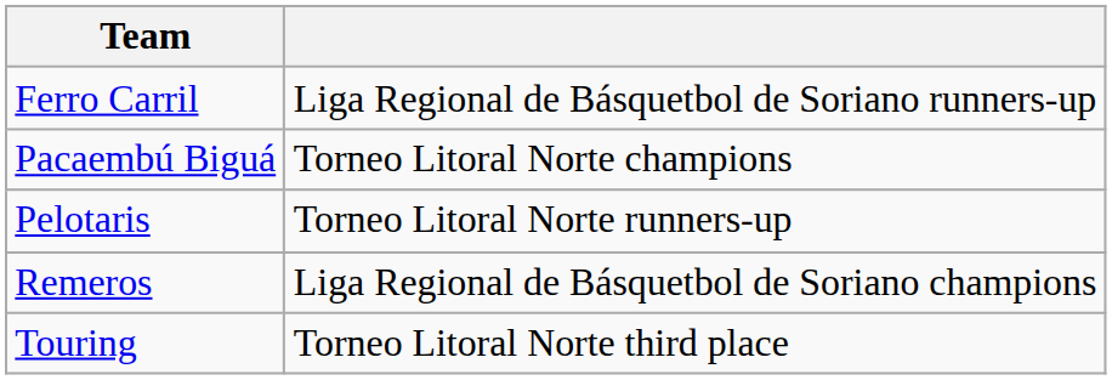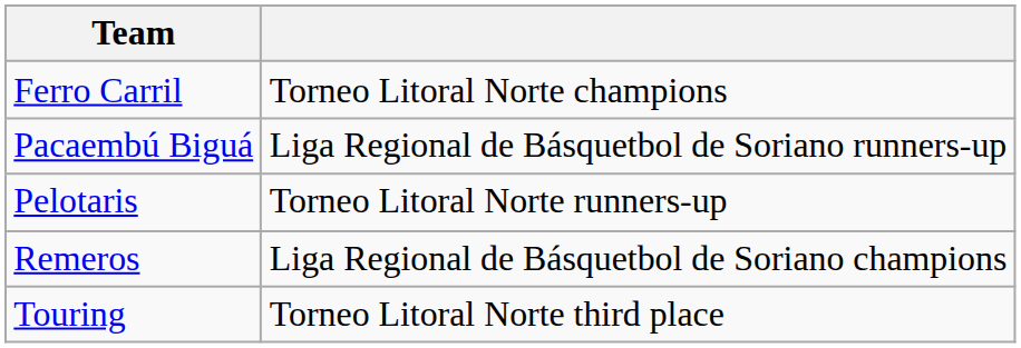Ferro Carril | column 2: Liga Regional de Básquetbol de Soriano runners-up -> Torneo Litoral Norte champions
Pacaembú Biguá | column 2: Torneo Litoral Norte champions -> Liga Regional de Básquetbol de Soriano runners-up
